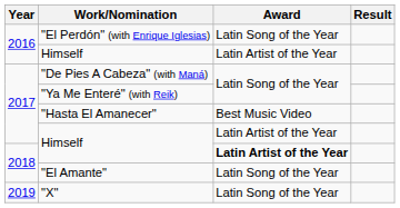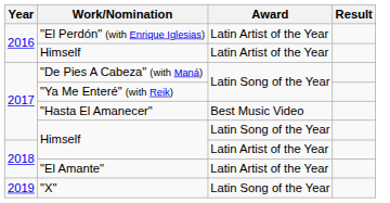"El Perdón" (with Enrique Iglesias) | Award: Latin Song of the Year -> Latin Artist of the Year
2017 / Himself | Award: Latin Artist of the Year -> Latin Song of the Year
2018 / Himself | Award: bold -> normal
"El Amante" | Award: Latin Song of the Year -> Latin Artist of the Year
